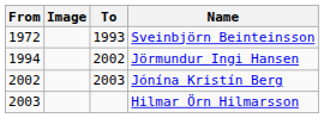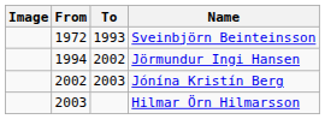columns swapped: Image <-> From
